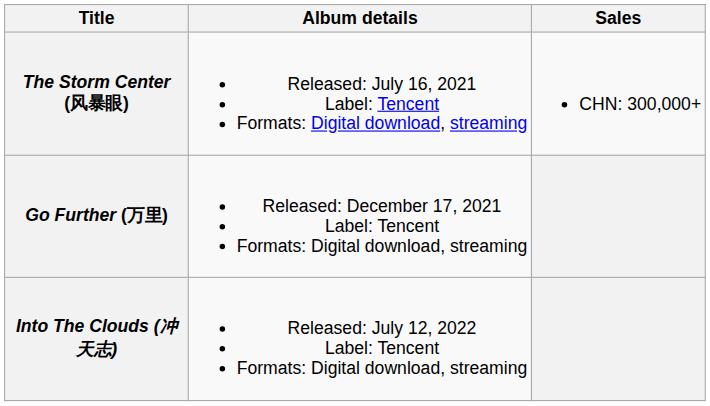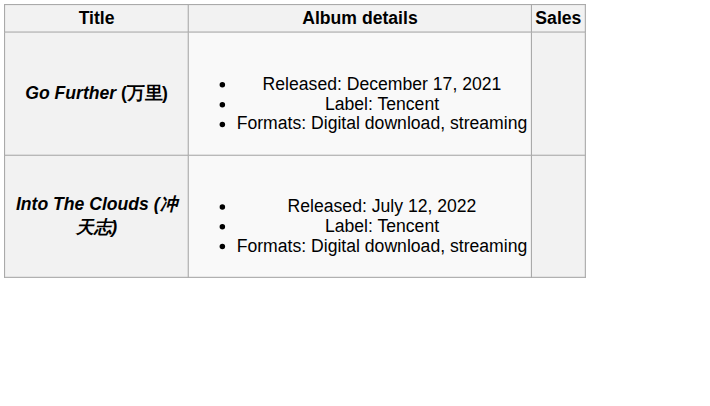- row: The Storm Center (风暴眼) | Released: July 16, 2021 Label: Tencent Formats: Digital download, streaming | CHN: 300,000+
